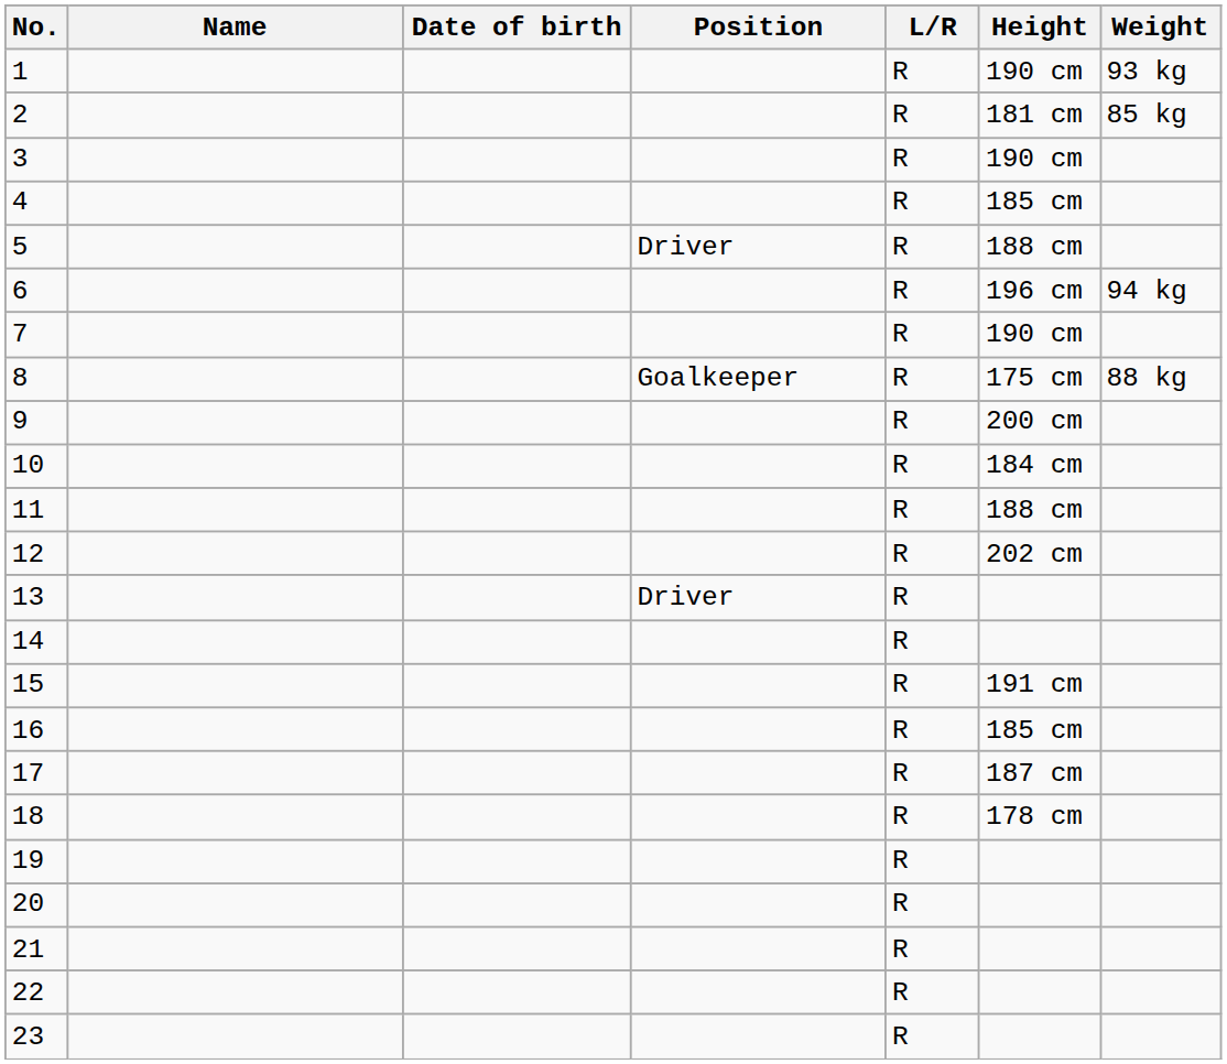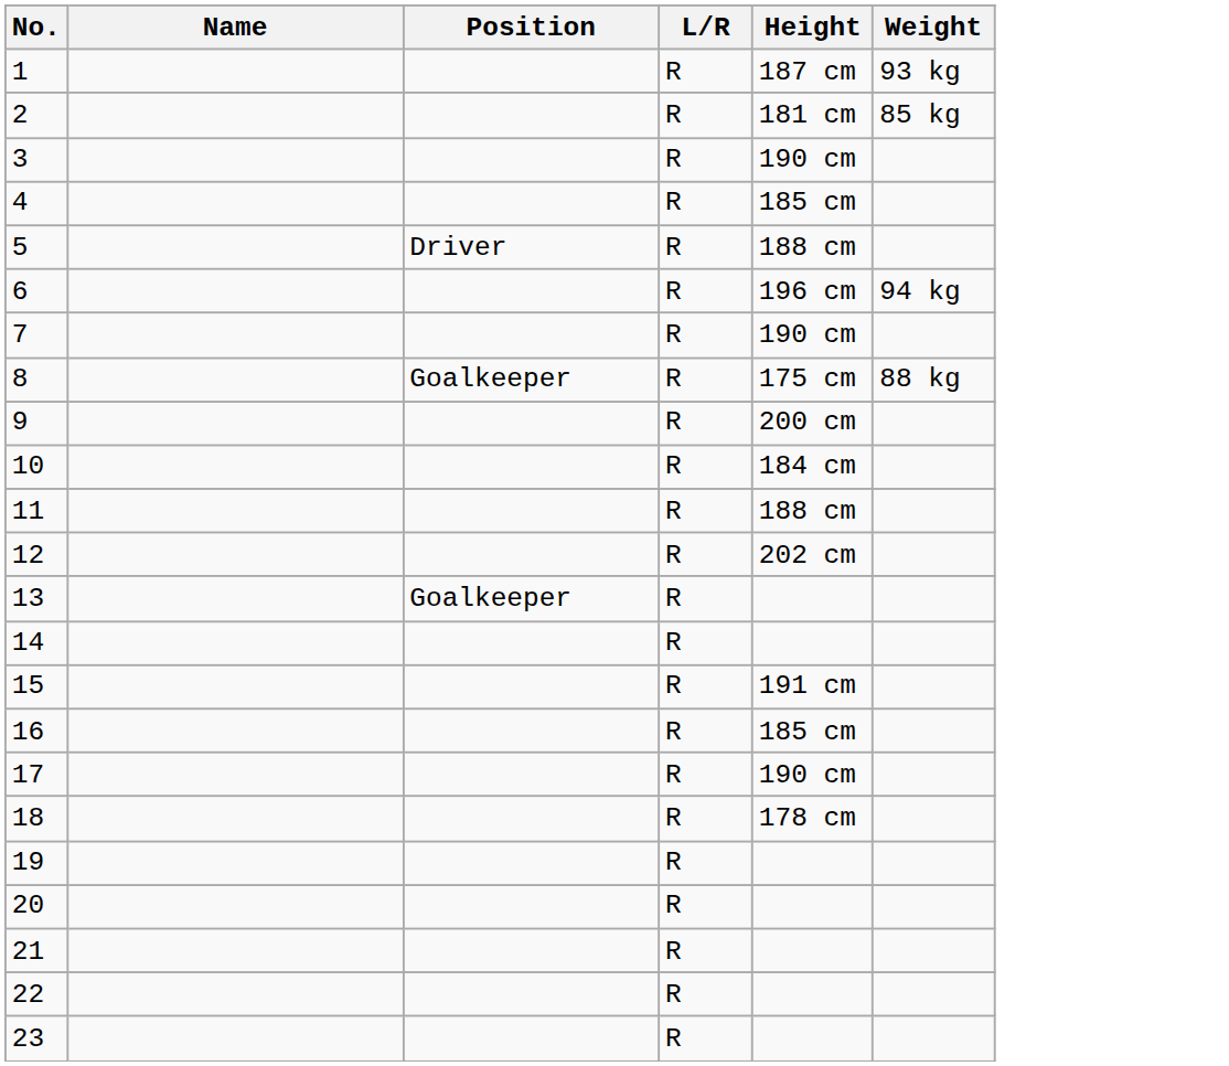- column: Date of birth
1 | Height: 190 cm -> 187 cm
13 | Position: Driver -> Goalkeeper
17 | Height: 187 cm -> 190 cm
